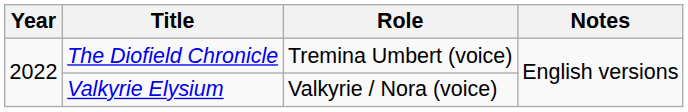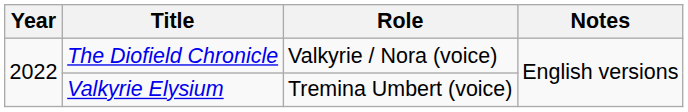The Diofield Chronicle | Role: Tremina Umbert (voice) -> Valkyrie / Nora (voice)
Valkyrie Elysium | Role: Valkyrie / Nora (voice) -> Tremina Umbert (voice)
